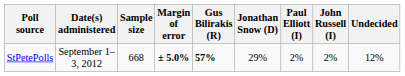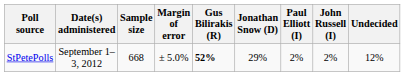StPetePolls | Margin of error: bold -> normal
StPetePolls | Gus Bilirakis (R): 57% -> 52%
